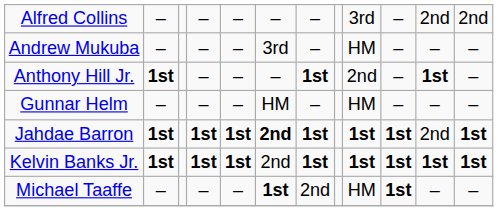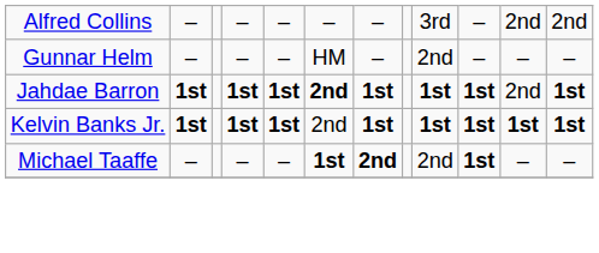- row: Andrew Mukuba | – | – | – | 3rd | – | HM | – | – | –
- row: Anthony Hill Jr. | 1st | – | – | – | 1st | 2nd | – | 1st | –
Gunnar Helm | column 9: HM -> 2nd
Michael Taaffe | column 7: normal -> bold
Michael Taaffe | column 9: HM -> 2nd
